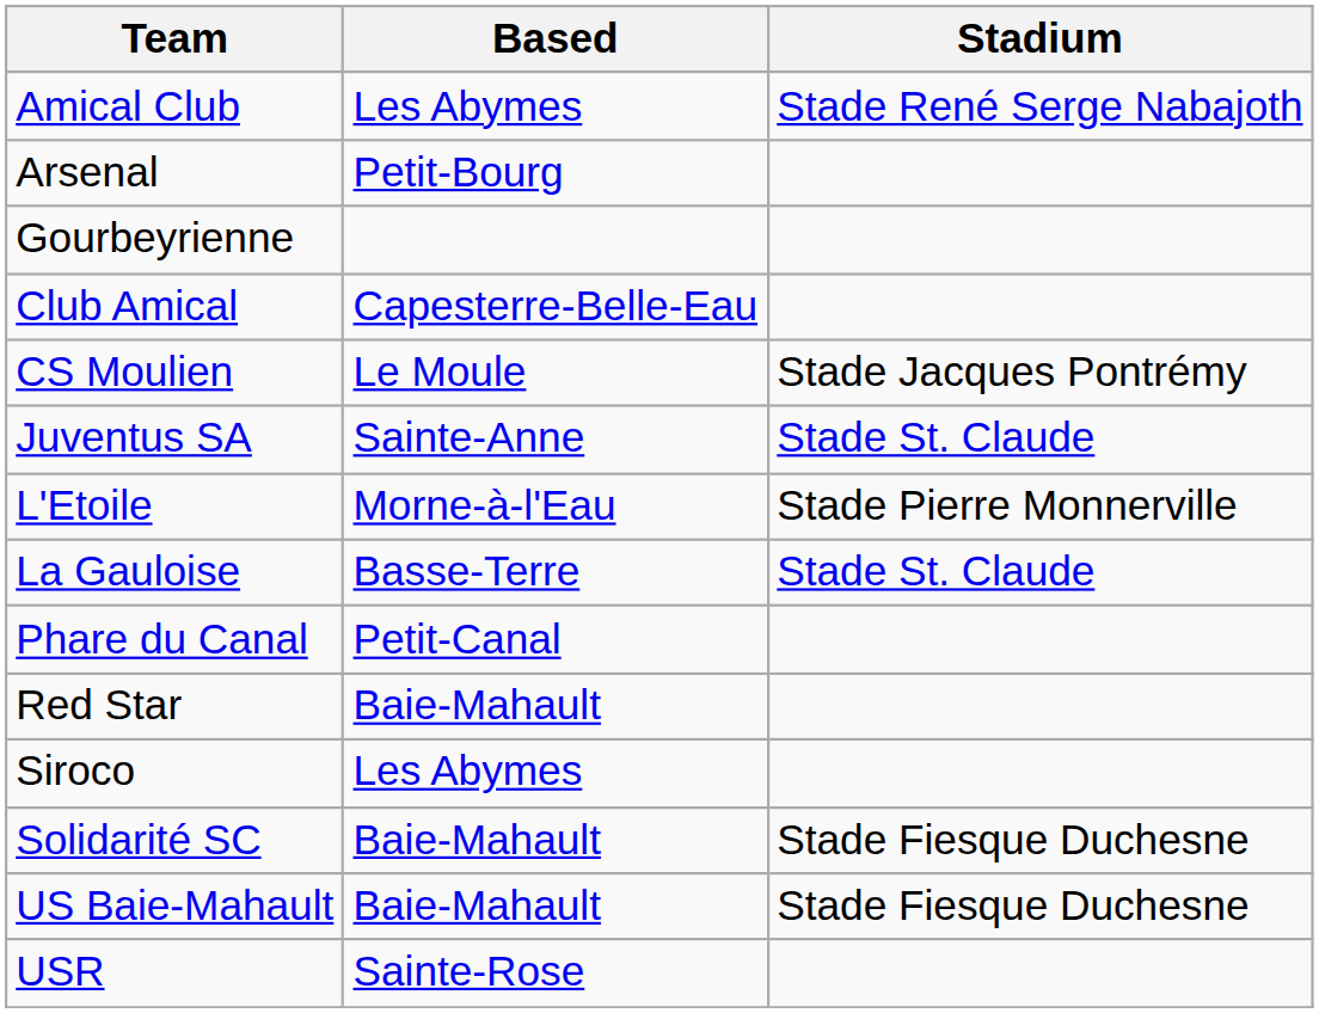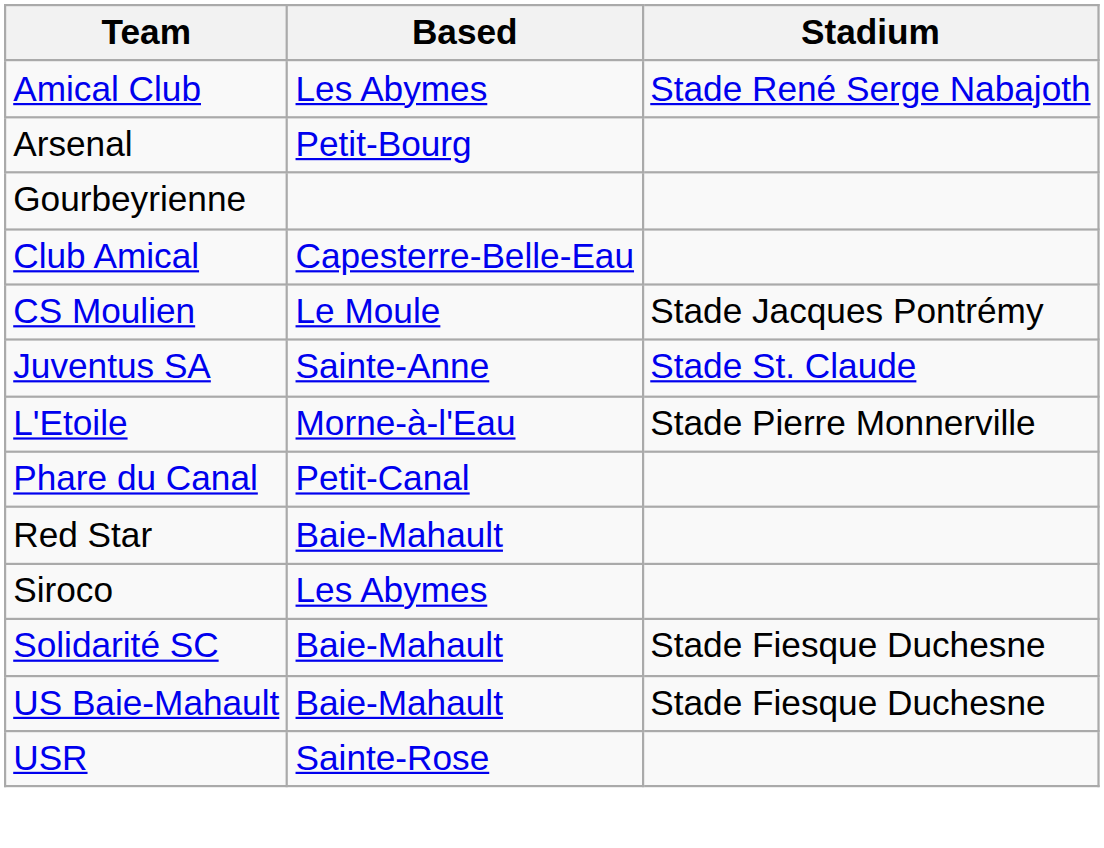- row: La Gauloise | Basse-Terre | Stade St. Claude
